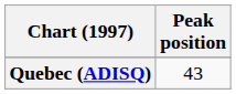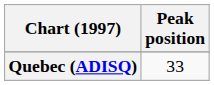Quebec (ADISQ) | Peak position: 43 -> 33
